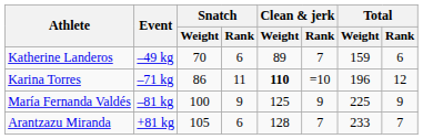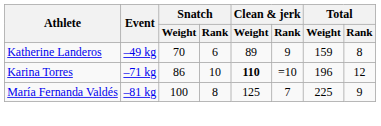Katherine Landeros | Clean & jerk / Rank: 7 -> 9
Katherine Landeros | Total / Rank: 6 -> 8
Karina Torres | Snatch / Rank: 11 -> 10
María Fernanda Valdés | Snatch / Rank: 9 -> 8
María Fernanda Valdés | Clean & jerk / Rank: 9 -> 7
- row: Arantzazu Miranda | +81 kg | 105 | 6 | 128 | 7 | 233 | 7
